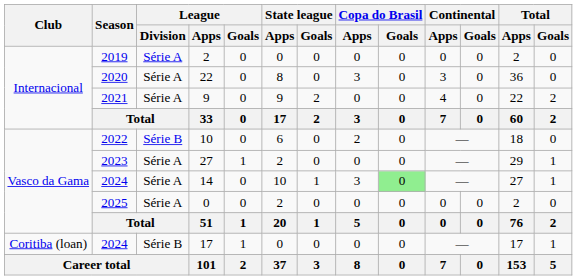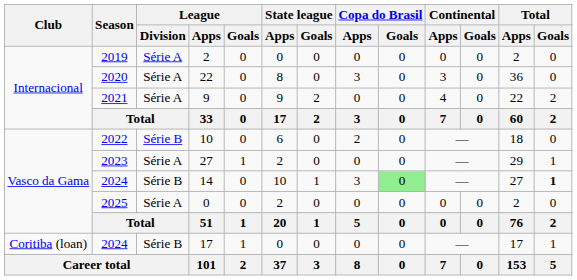14 | League / Division: Série A -> Série B
14 | Total / Goals: normal -> bold
